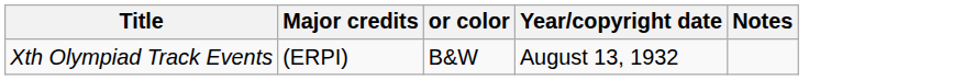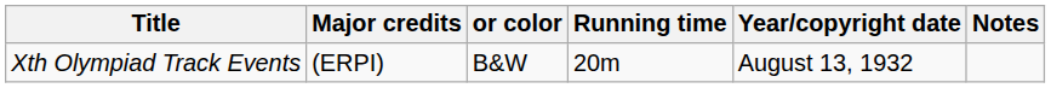+ column: Running time | 20m
